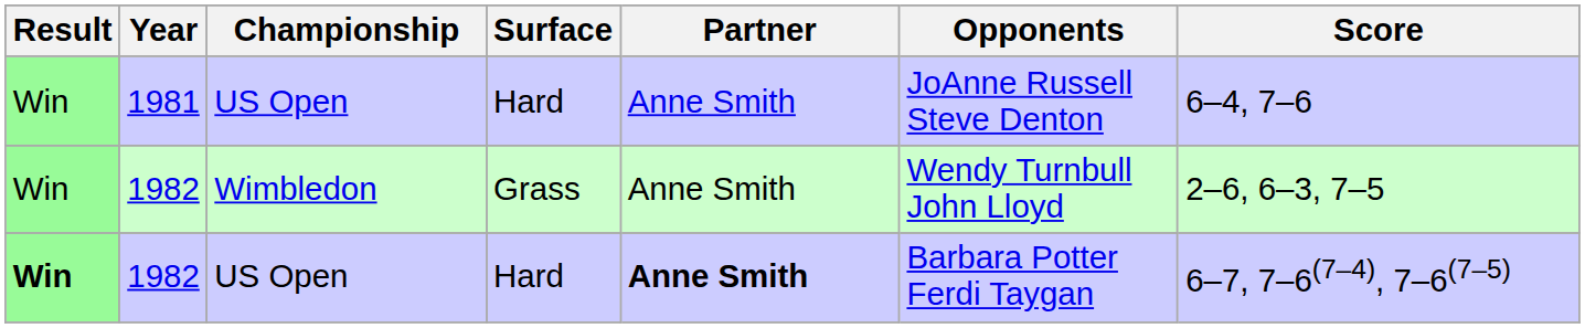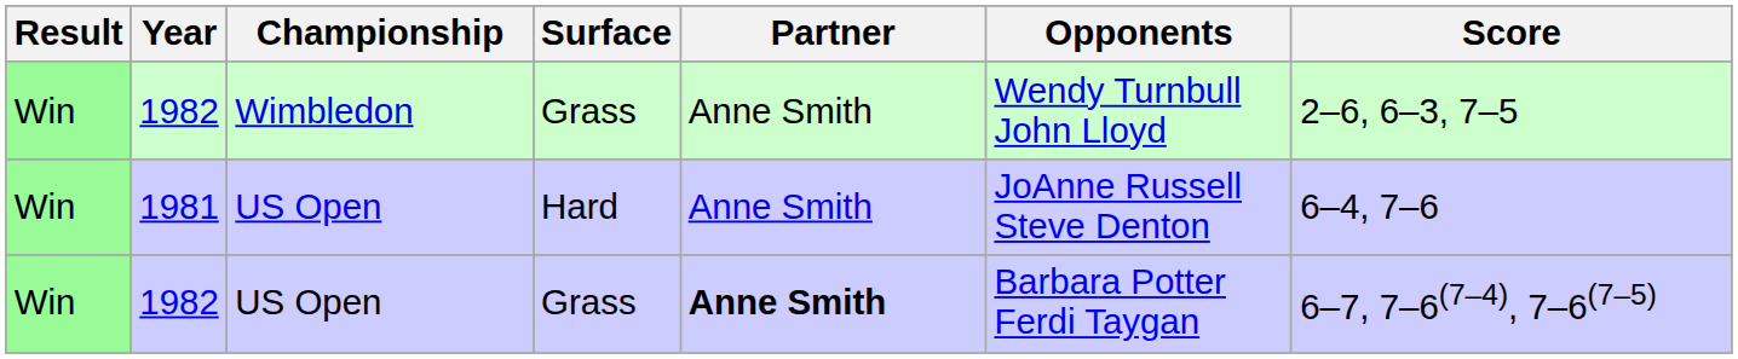rows swapped: 1981 <-> 1982 / Wimbledon
1982 / US Open | Result: bold -> normal
1982 / US Open | Surface: Hard -> Grass
